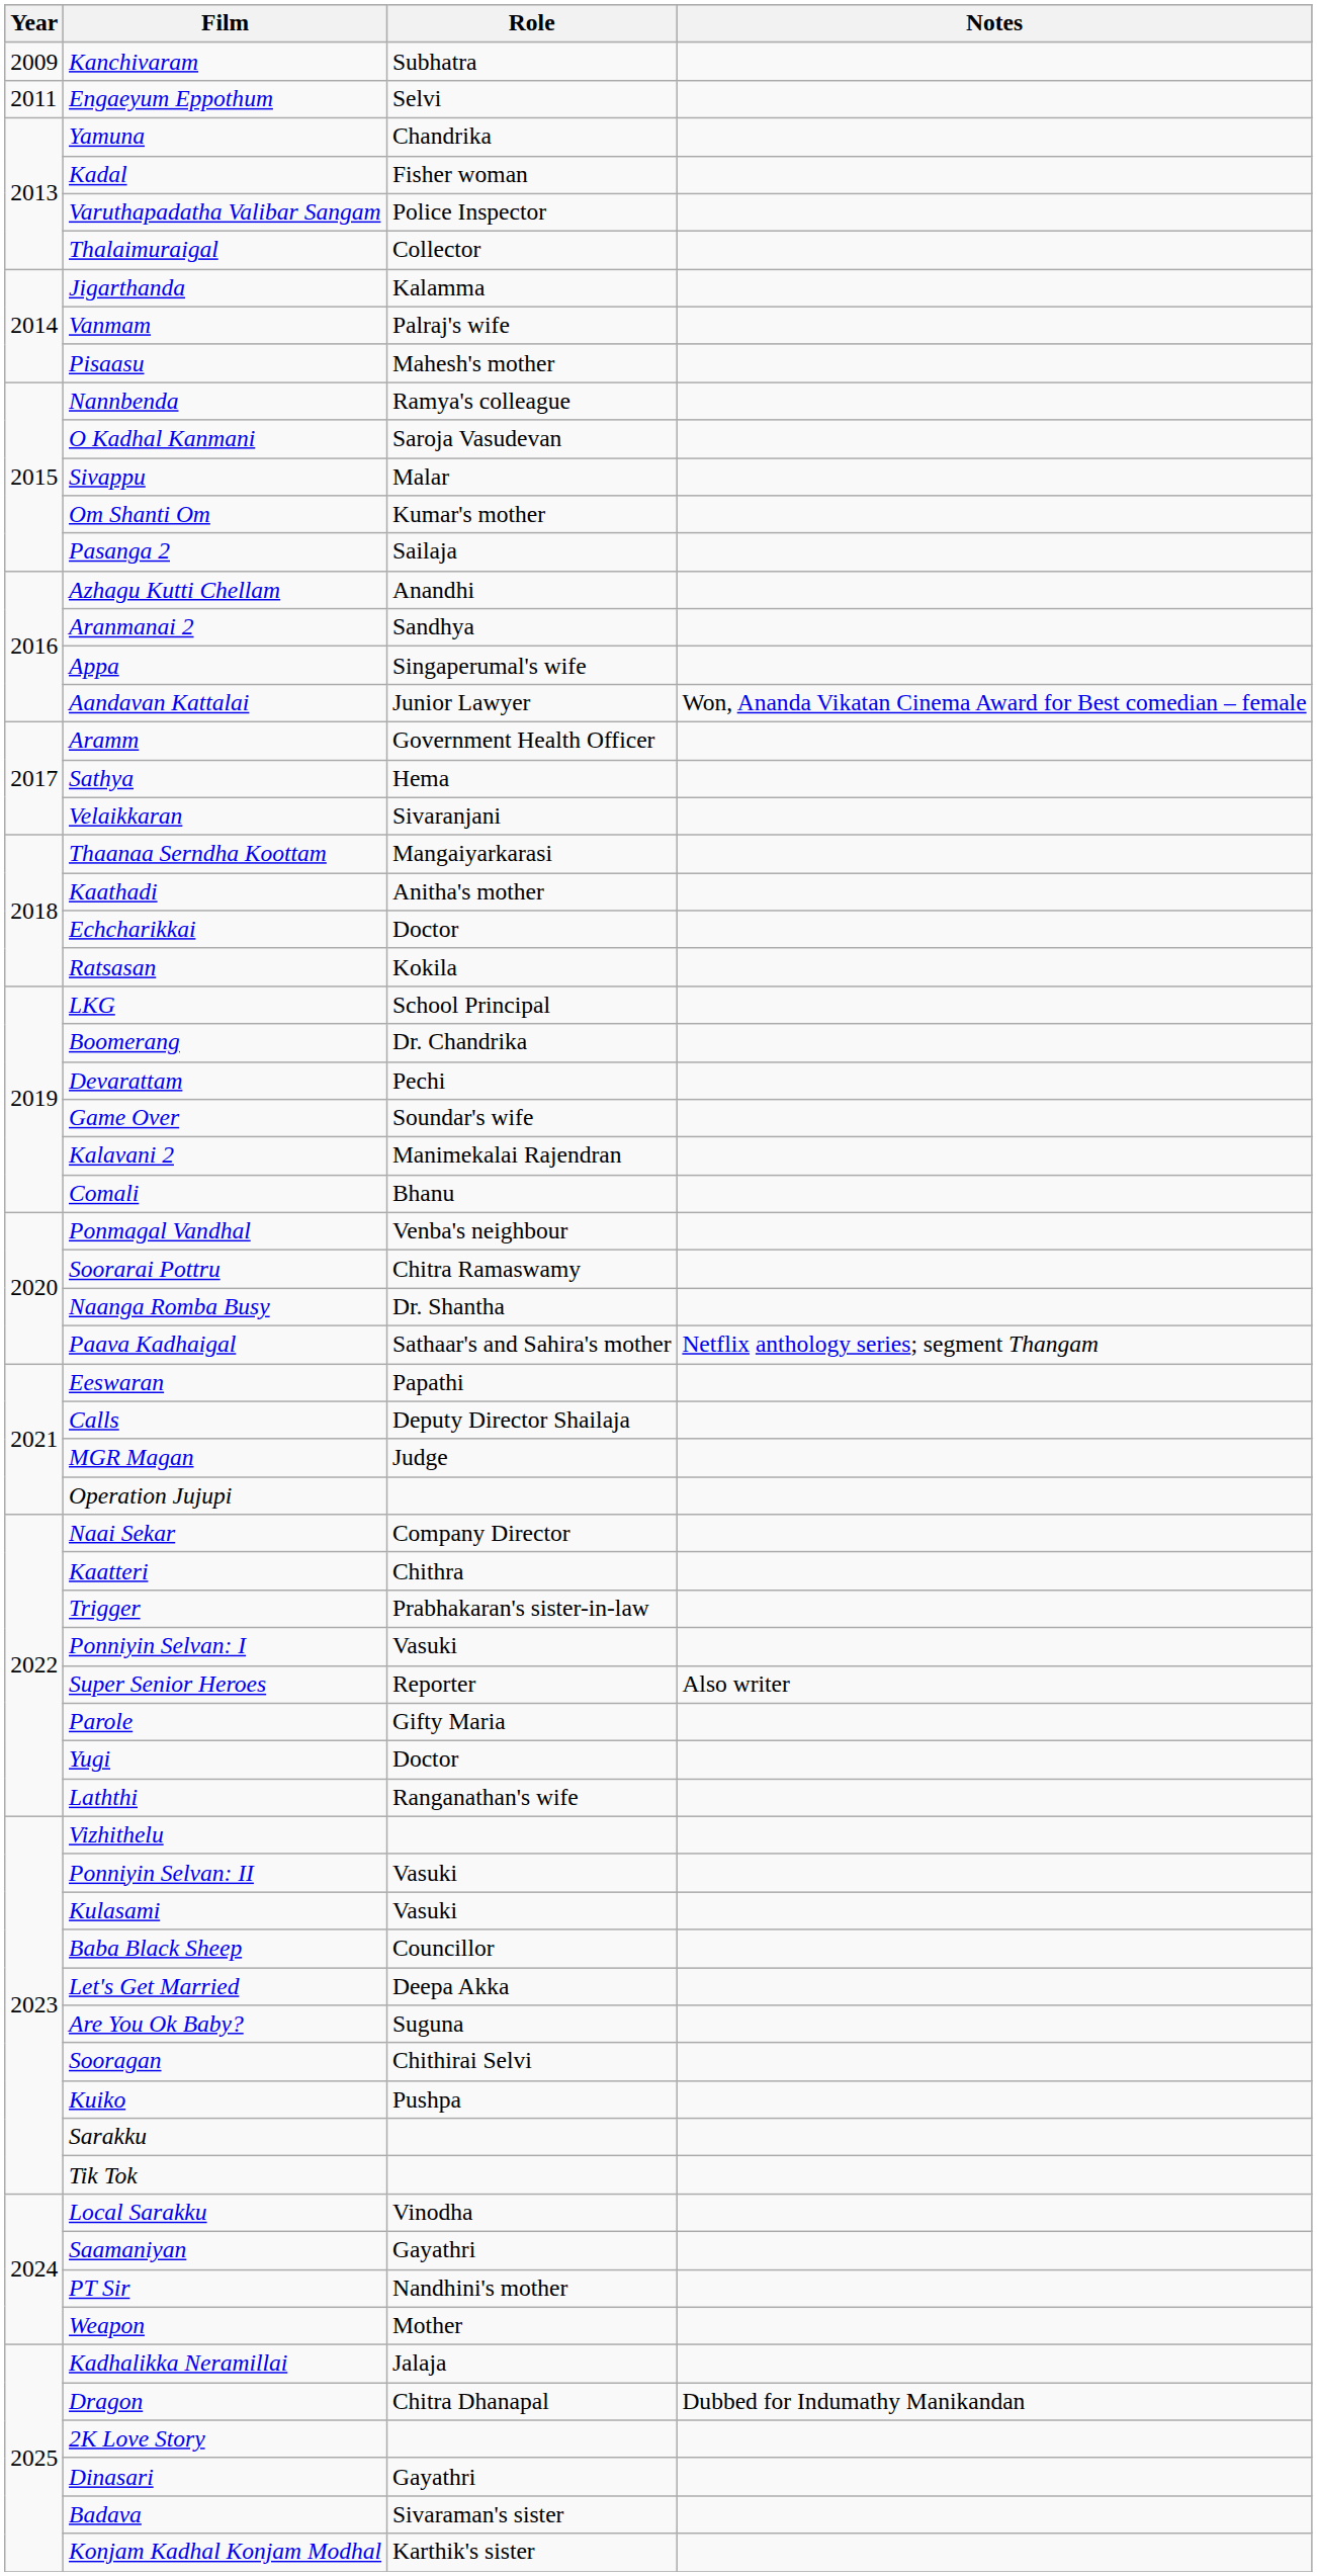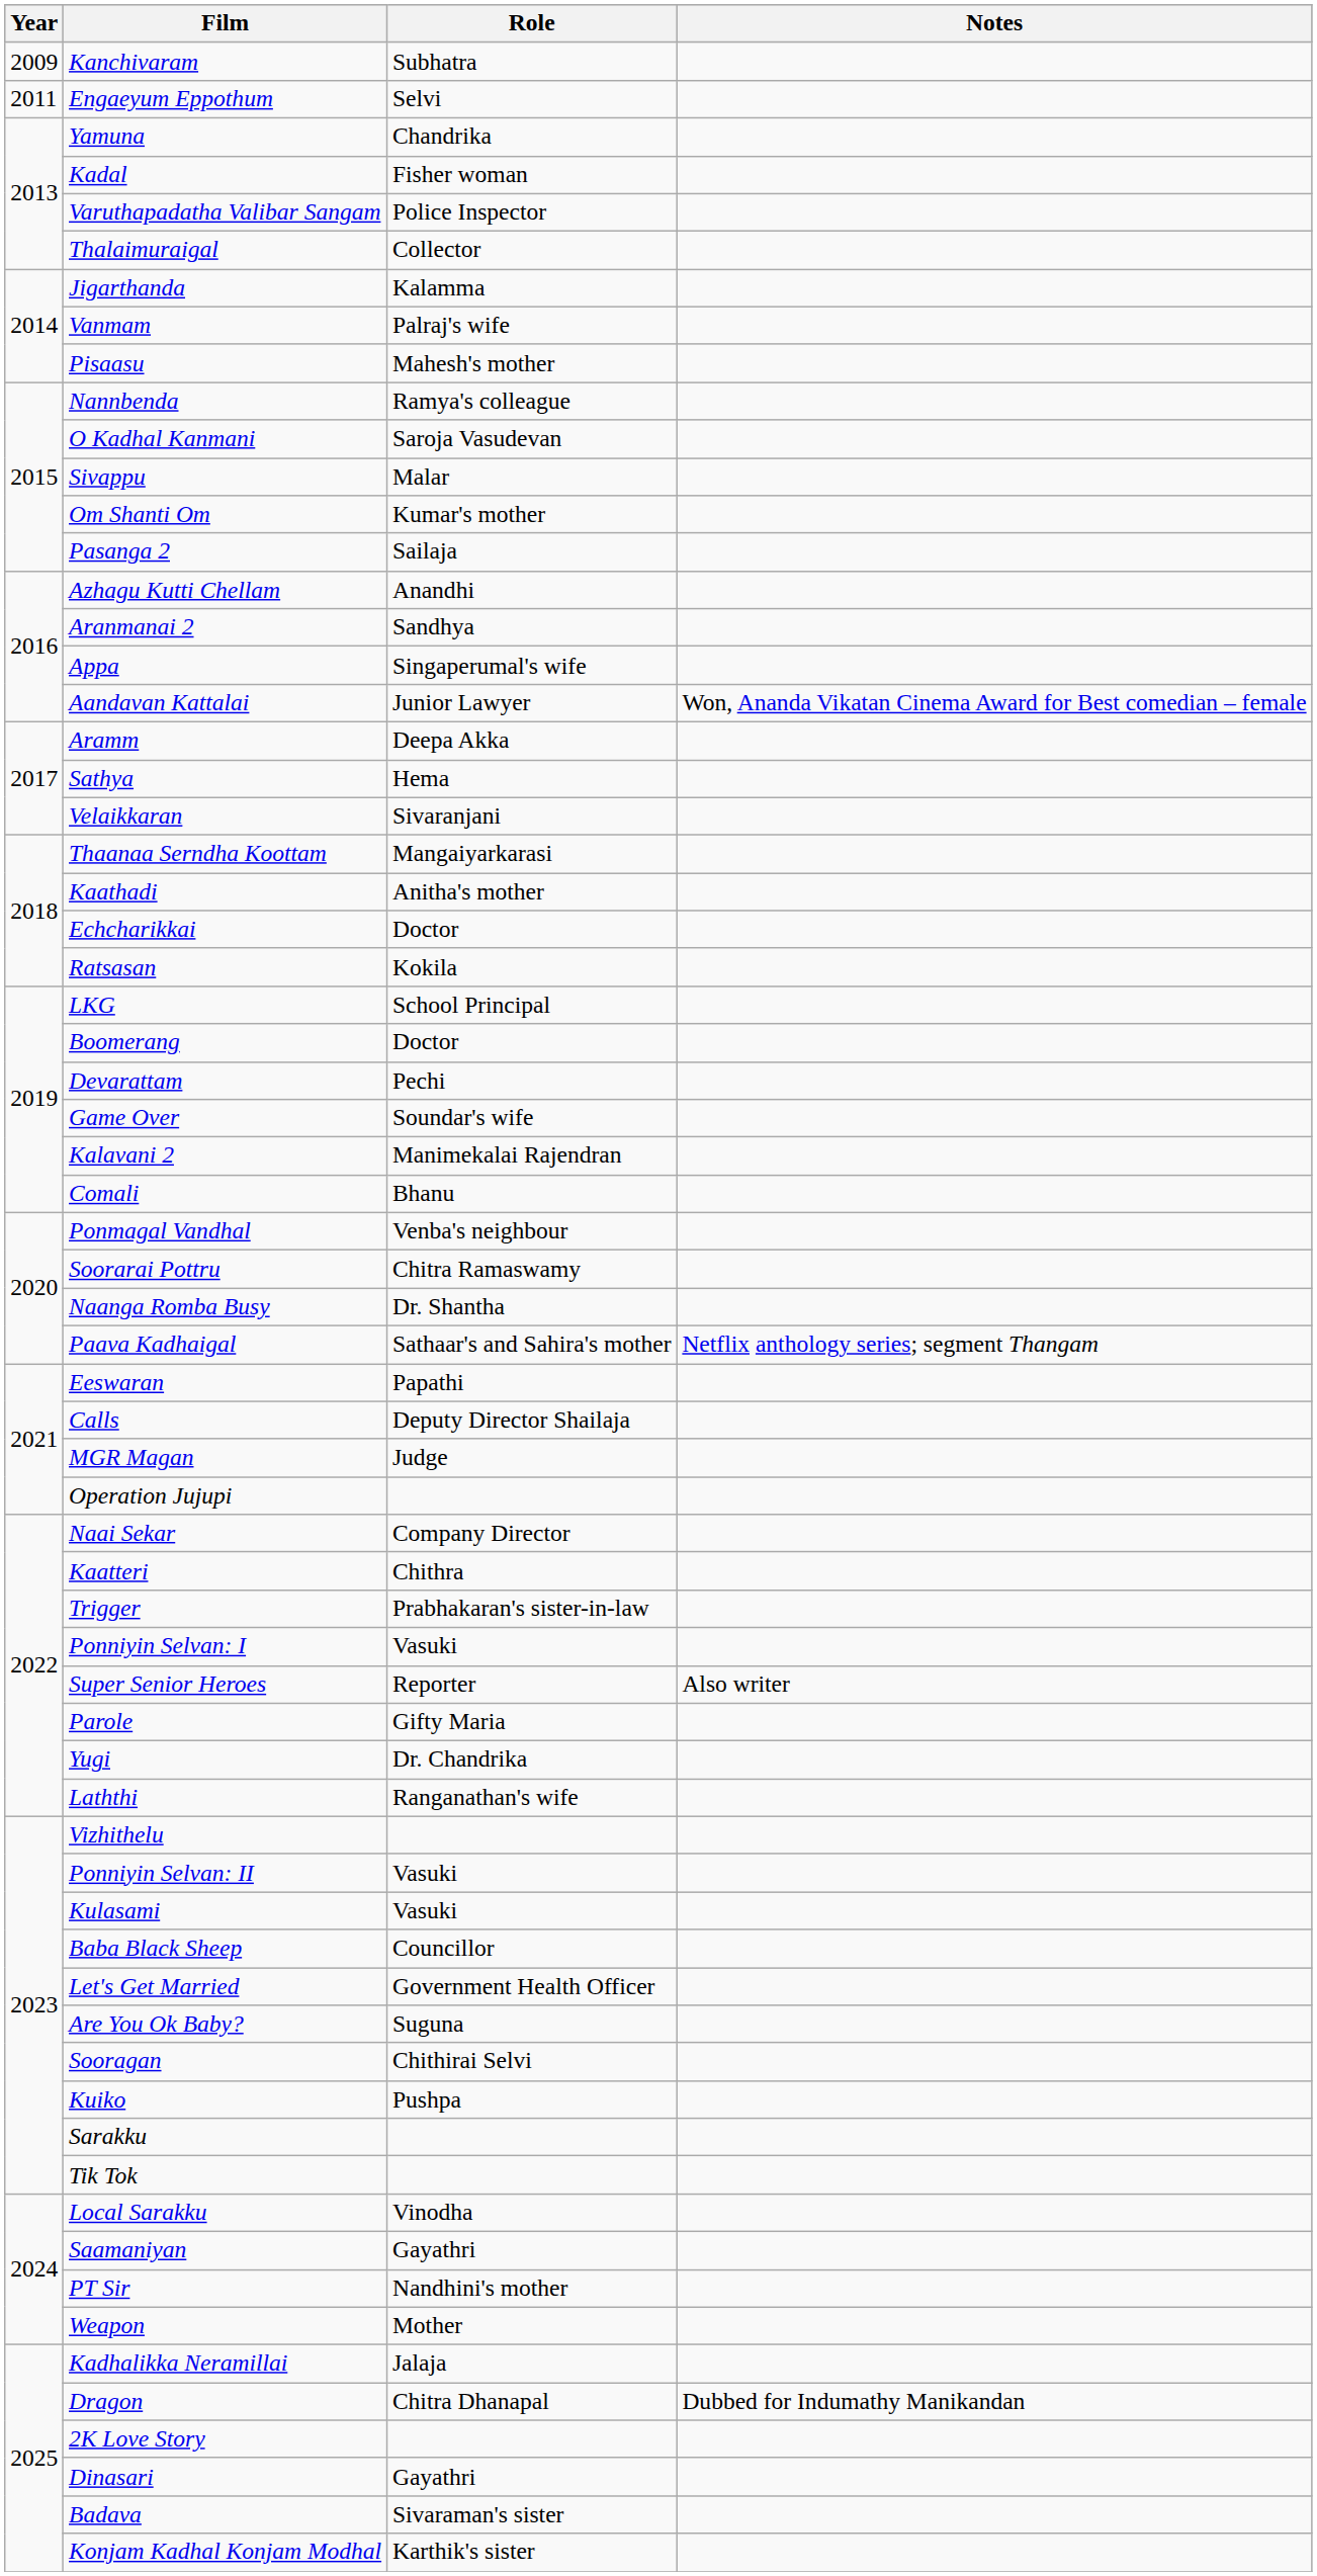Aramm | Role: Government Health Officer -> Deepa Akka
Boomerang | Role: Dr. Chandrika -> Doctor
Yugi | Role: Doctor -> Dr. Chandrika
Let's Get Married | Role: Deepa Akka -> Government Health Officer
